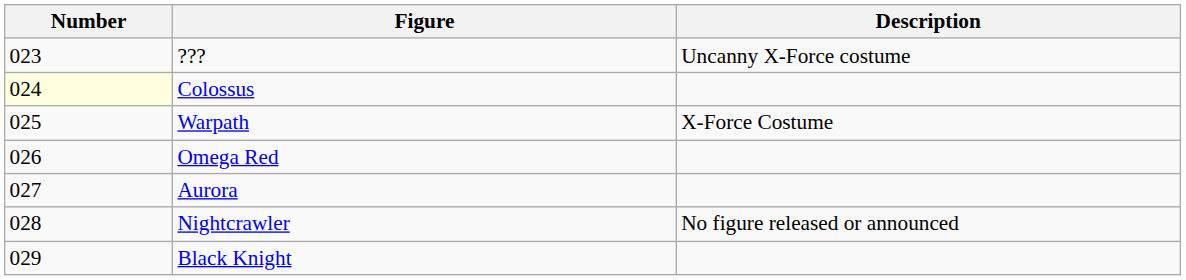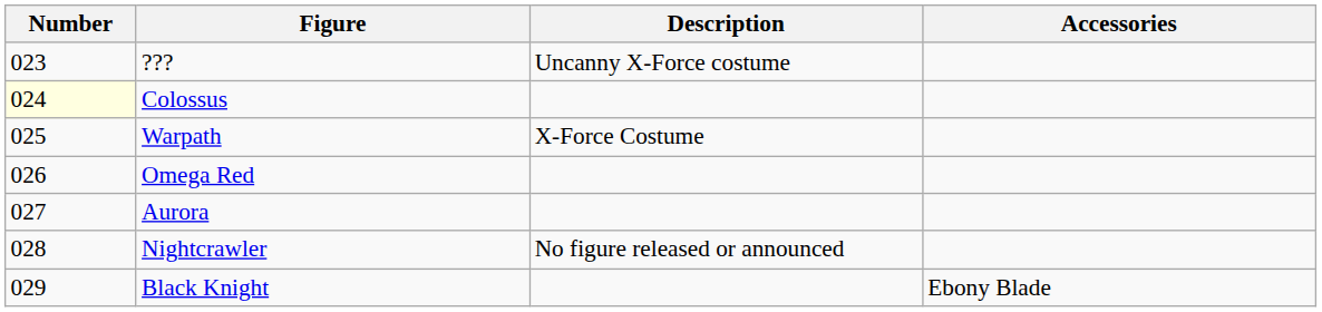+ column: Accessories | Ebony Blade
